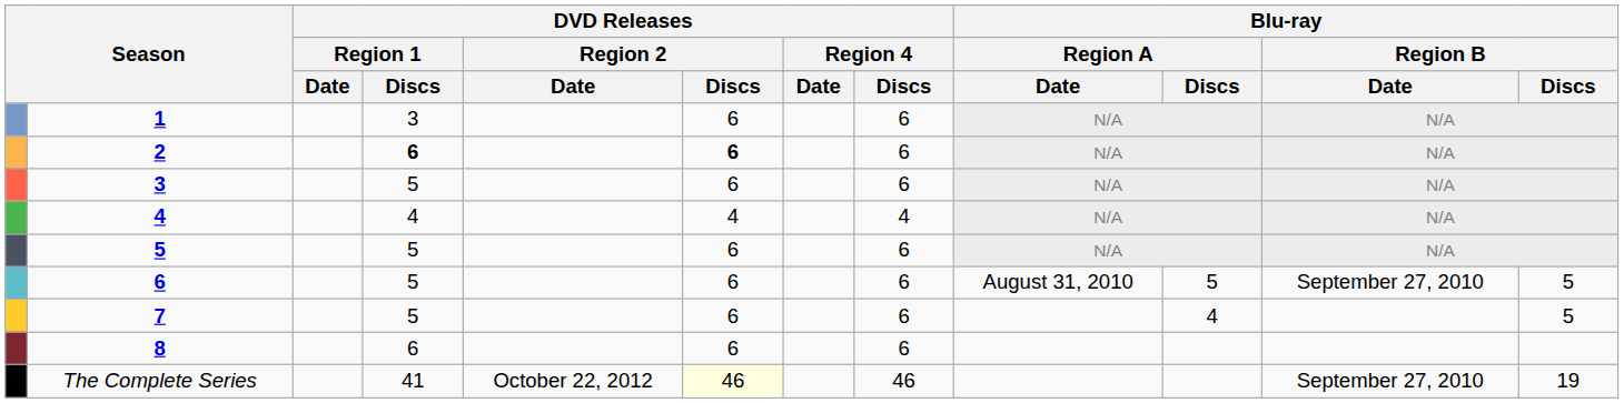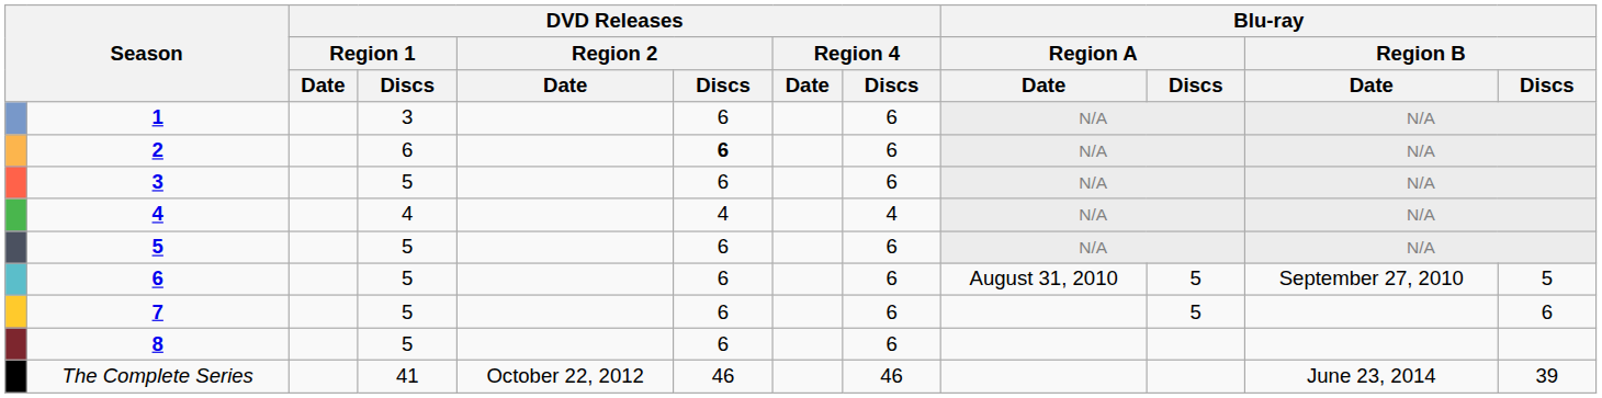2 | DVD Releases / Region 1 / Discs: bold -> normal
7 | Blu-ray / Region A / Discs: 4 -> 5
7 | Blu-ray / Region B / Discs: 5 -> 6
8 | DVD Releases / Region 1 / Discs: 6 -> 5
The Complete Series | DVD Releases / Region 2 / Discs: lightyellow background -> no background
The Complete Series | Blu-ray / Region B / Date: September 27, 2010 -> June 23, 2014
The Complete Series | Blu-ray / Region B / Discs: 19 -> 39
